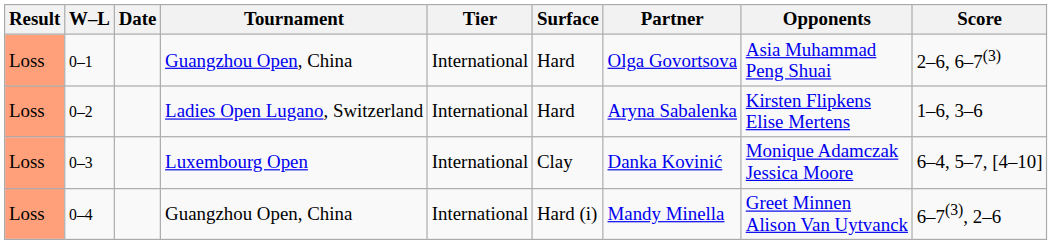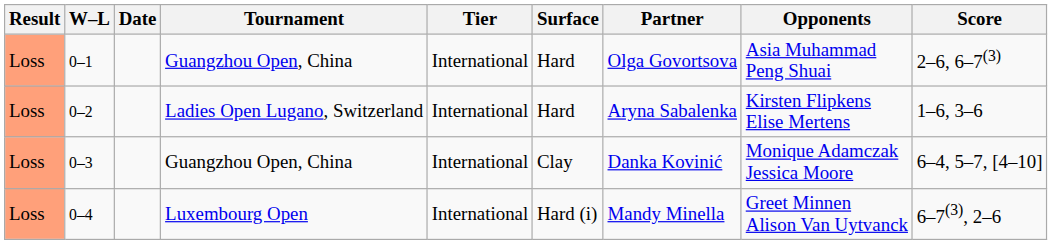0–3 | Tournament: Luxembourg Open -> Guangzhou Open, China
0–4 | Tournament: Guangzhou Open, China -> Luxembourg Open
